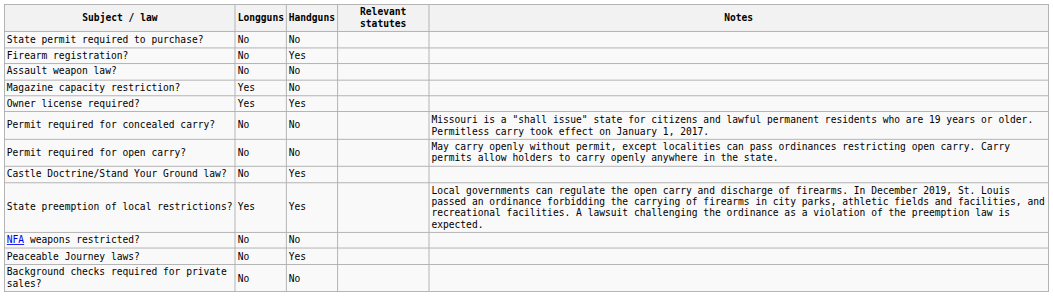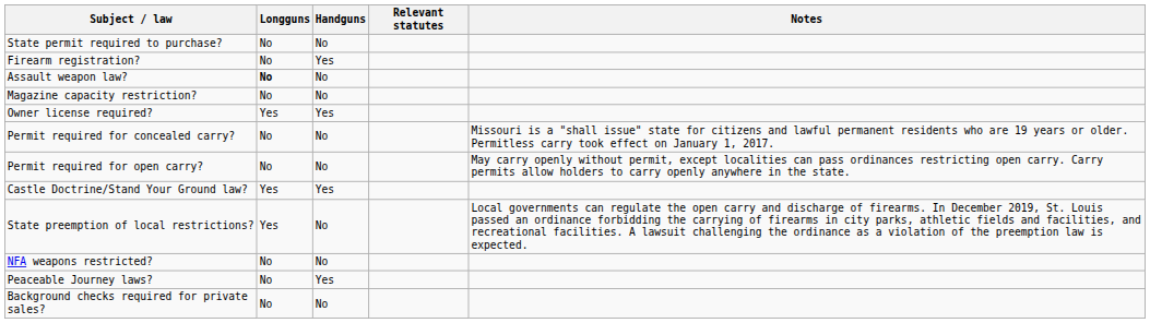Assault weapon law? | Longguns: normal -> bold
Magazine capacity restriction? | Longguns: Yes -> No
Castle Doctrine/Stand Your Ground law? | Longguns: No -> Yes
State preemption of local restrictions? | Handguns: Yes -> No
